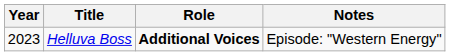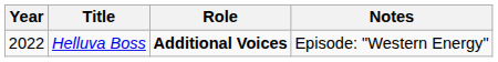Helluva Boss | Year: 2023 -> 2022
